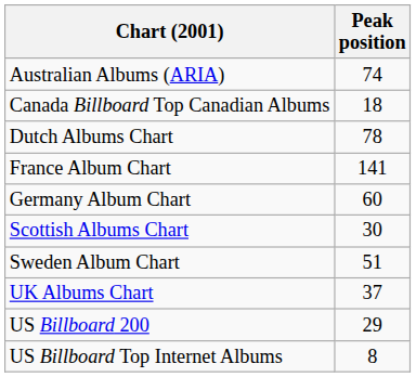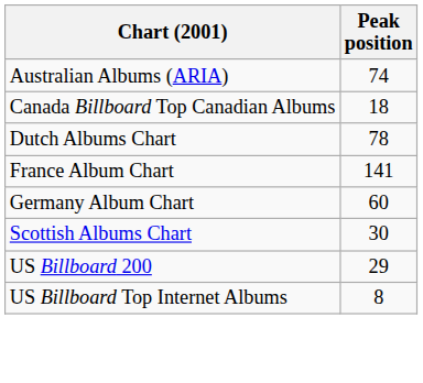- row: Sweden Album Chart | 51
- row: UK Albums Chart | 37
